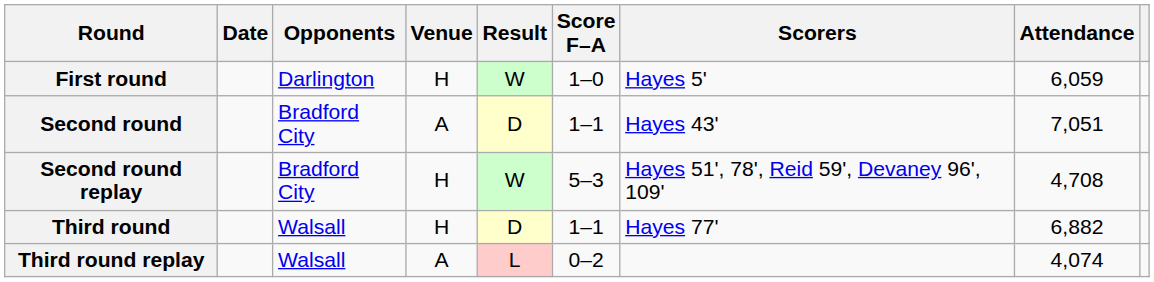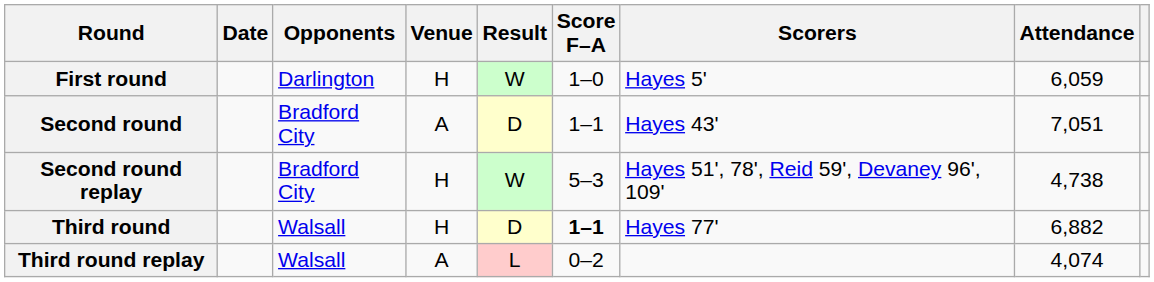Second round replay | Attendance: 4,708 -> 4,738
Third round | Score F–A: normal -> bold
